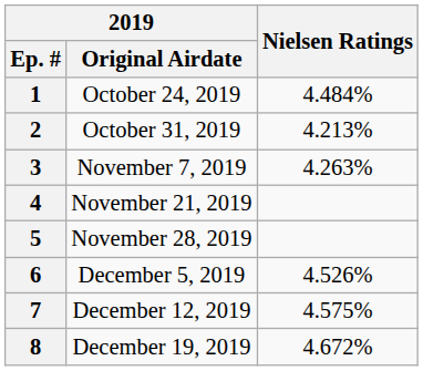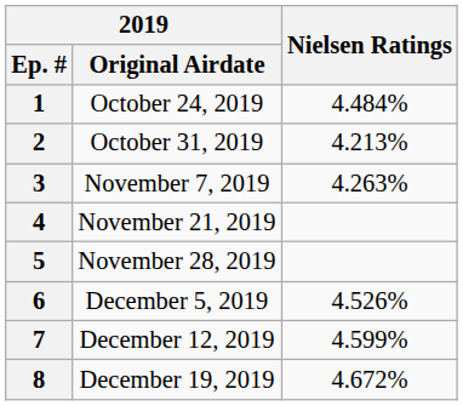7 | Nielsen Ratings: 4.575% -> 4.599%
